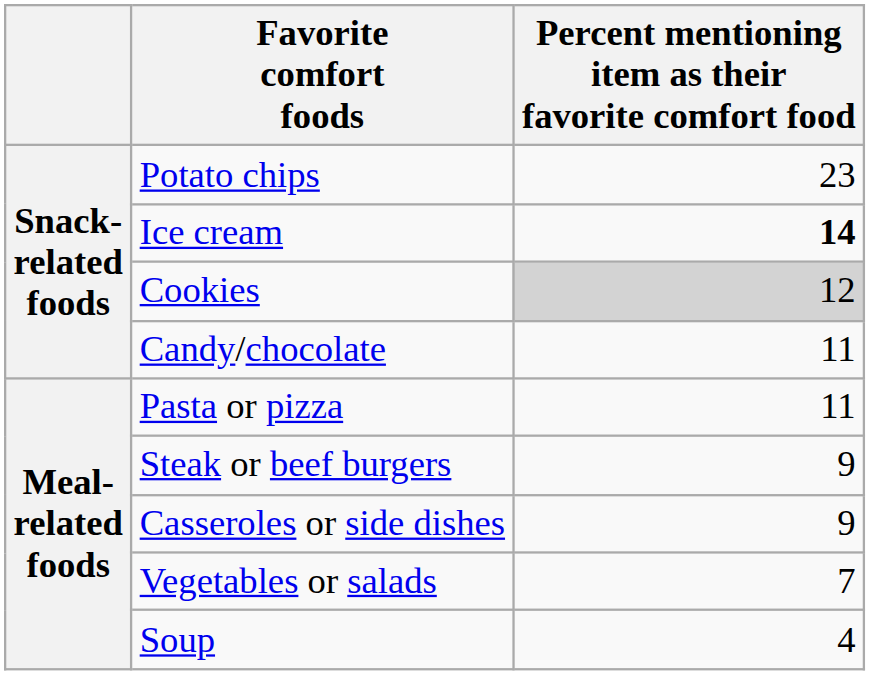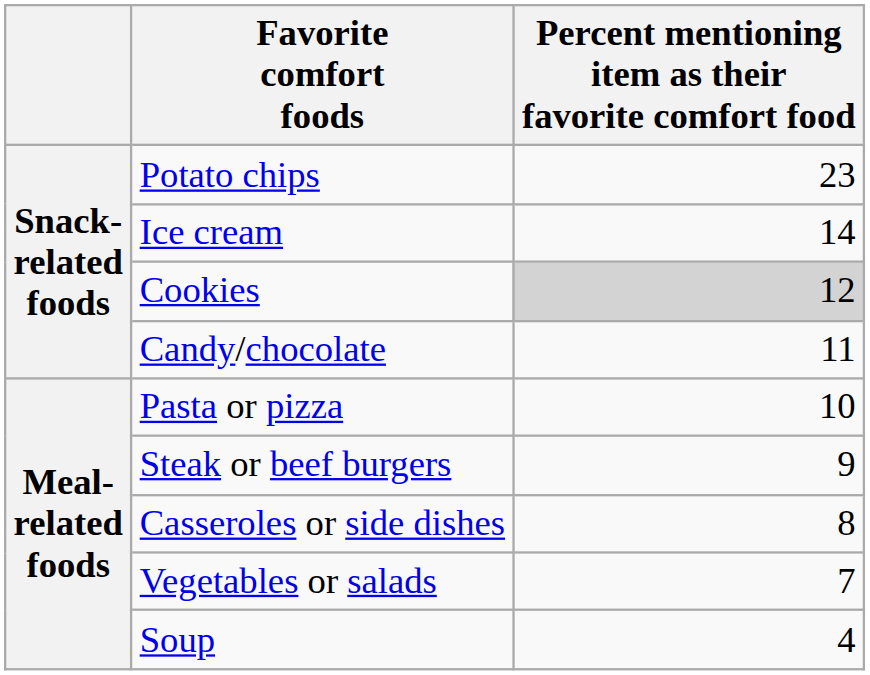Ice cream | Percent mentioning item as their favorite comfort food: bold -> normal
Pasta or pizza | Percent mentioning item as their favorite comfort food: 11 -> 10
Casseroles or side dishes | Percent mentioning item as their favorite comfort food: 9 -> 8
